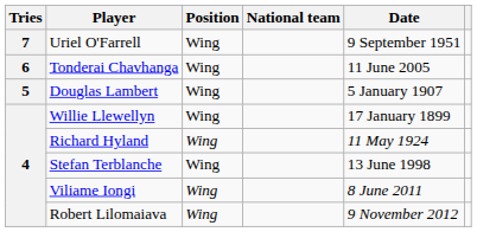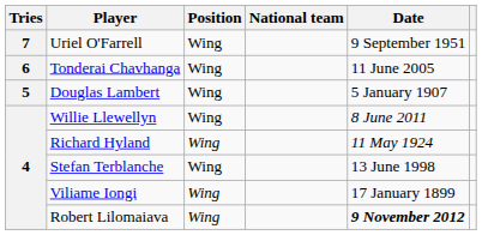Willie Llewellyn | Date: 17 January 1899 -> 8 June 2011
Viliame Iongi | Date: 8 June 2011 -> 17 January 1899
Robert Lilomaiava | Date: normal -> bold
